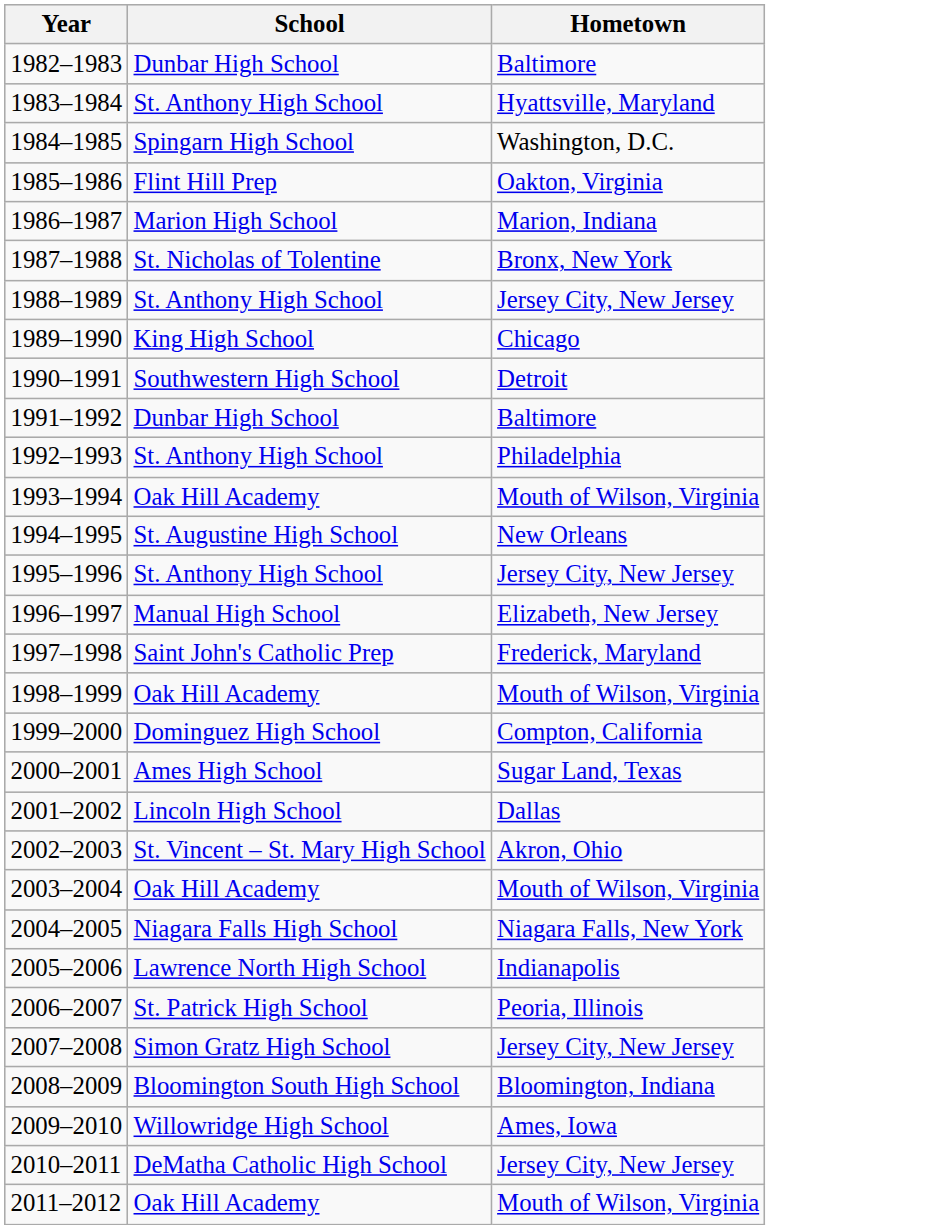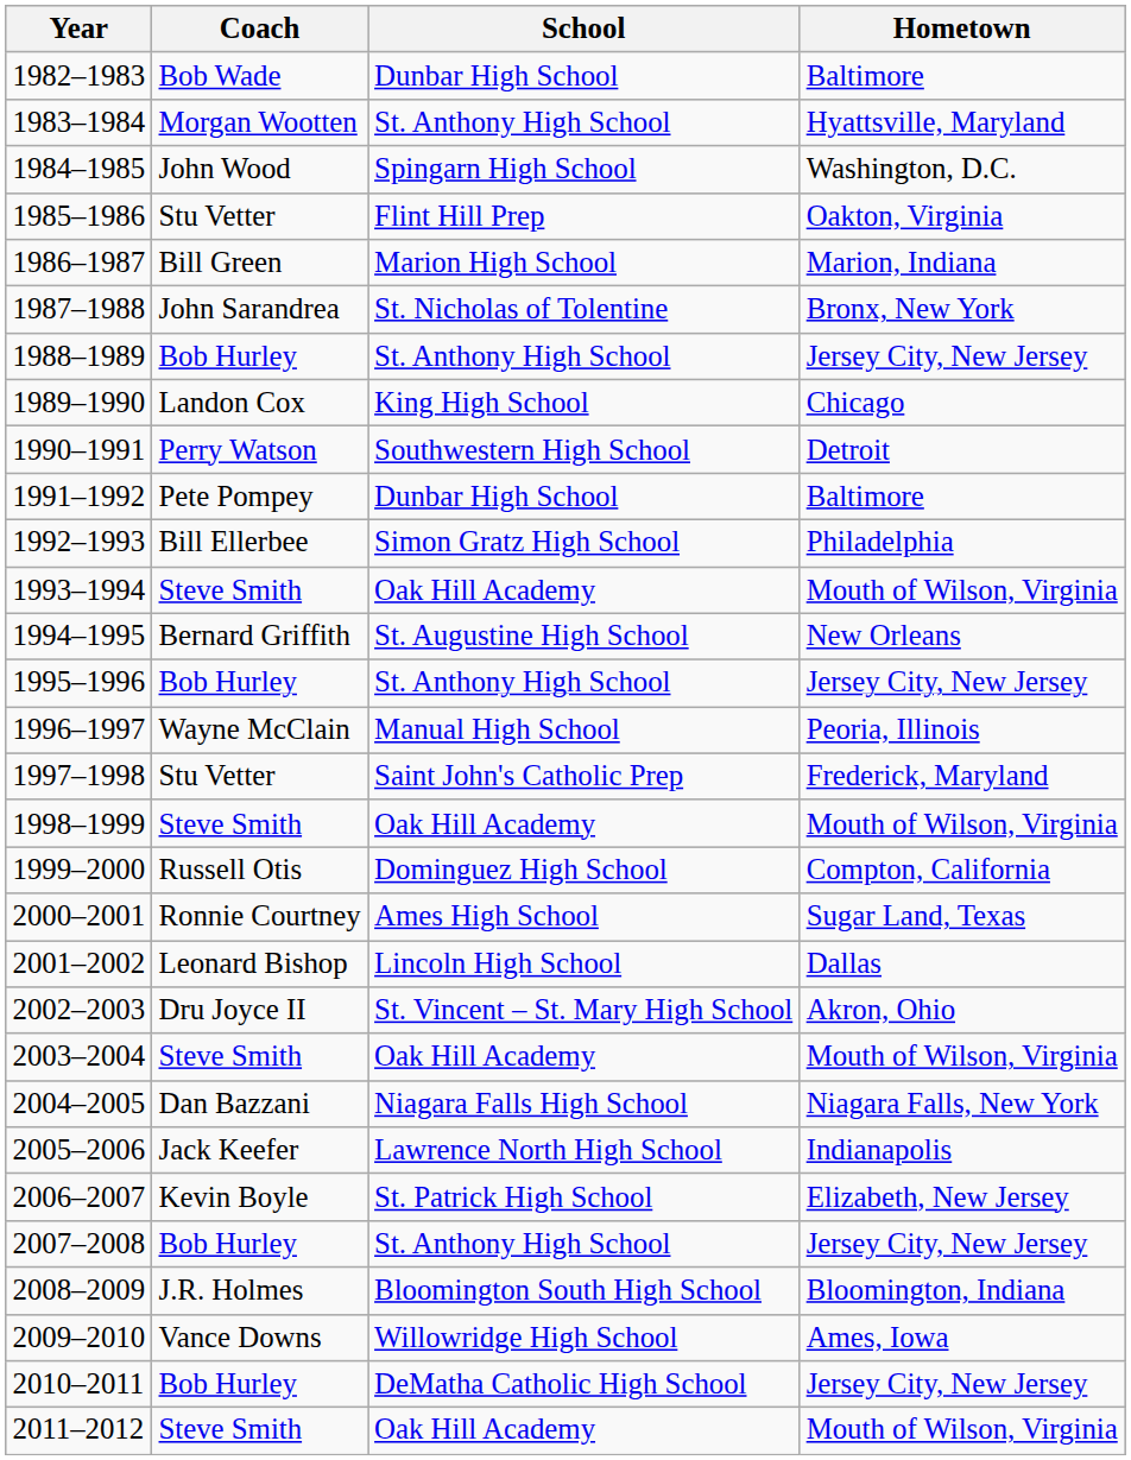+ column: Coach | Bob Wade | Morgan Wootten | John Wood | Stu Vetter | Bill Green | John Sarandrea | Bob Hurley | Landon Cox | Perry Watson | Pete Pompey | Bill Ellerbee | Steve Smith | Bernard Griffith | Bob Hurley | Wayne McClain | Stu Vetter | Steve Smith | Russell Otis | Ronnie Courtney | Leonard Bishop | Dru Joyce II | Steve Smith | Dan Bazzani | Jack Keefer | Kevin Boyle | Bob Hurley | J.R. Holmes | Vance Downs | Bob Hurley | Steve Smith
1992–1993 | School: St. Anthony High School -> Simon Gratz High School
1996–1997 | Hometown: Elizabeth, New Jersey -> Peoria, Illinois
2006–2007 | Hometown: Peoria, Illinois -> Elizabeth, New Jersey
2007–2008 | School: Simon Gratz High School -> St. Anthony High School
